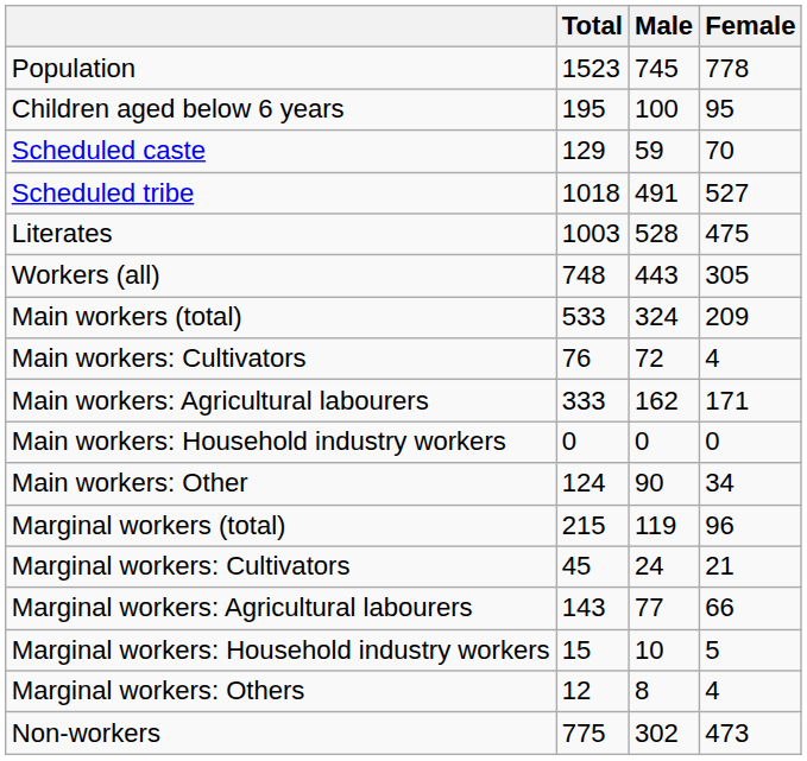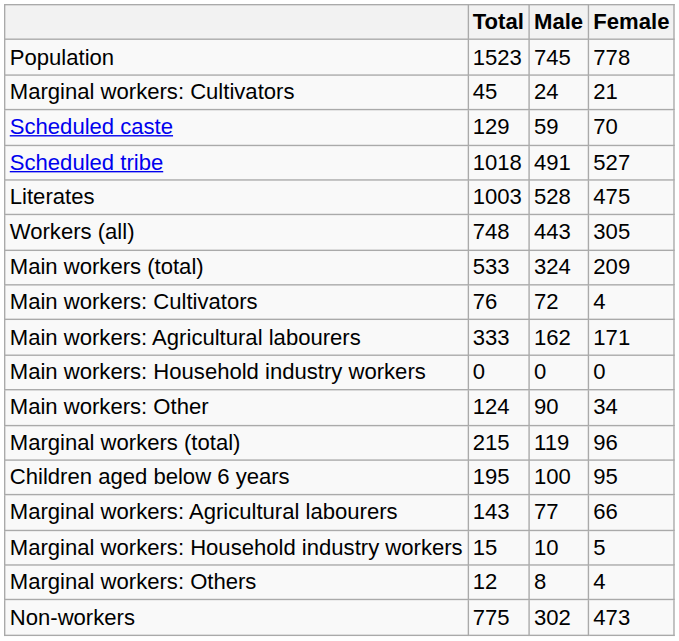rows swapped: Children aged below 6 years <-> Marginal workers: Cultivators
